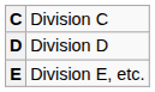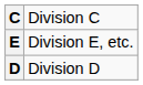rows swapped: D <-> E
